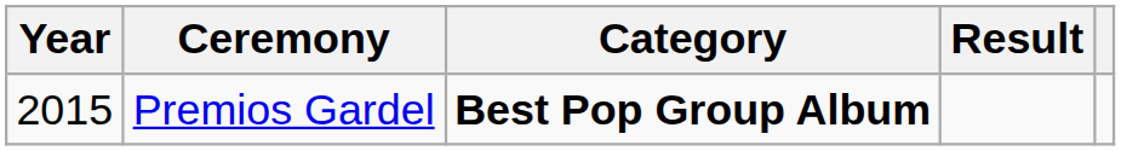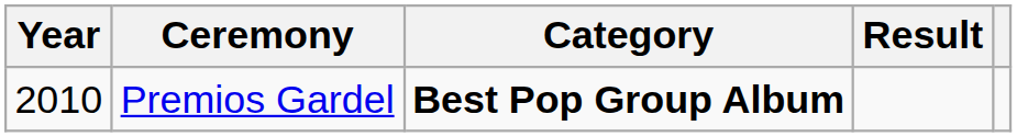Premios Gardel | Year: 2015 -> 2010
